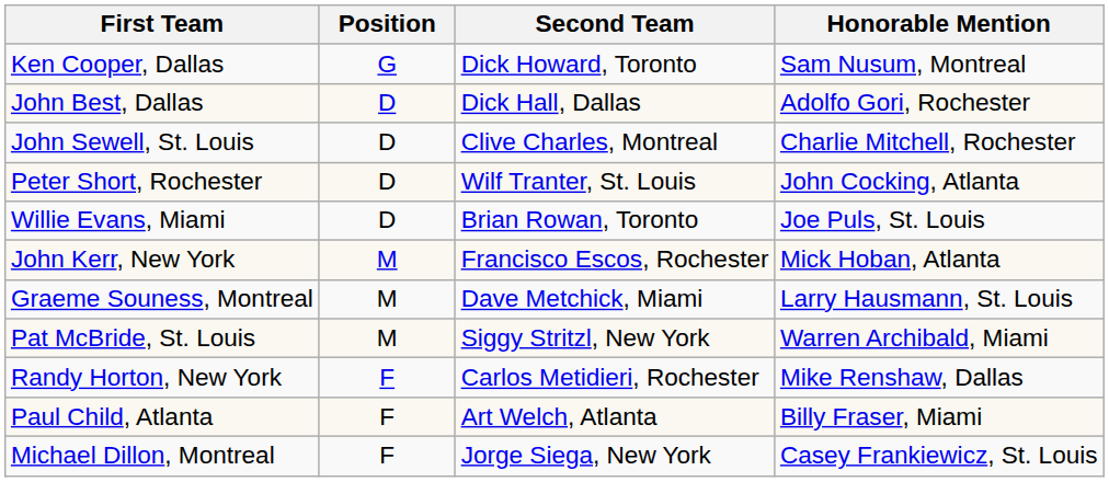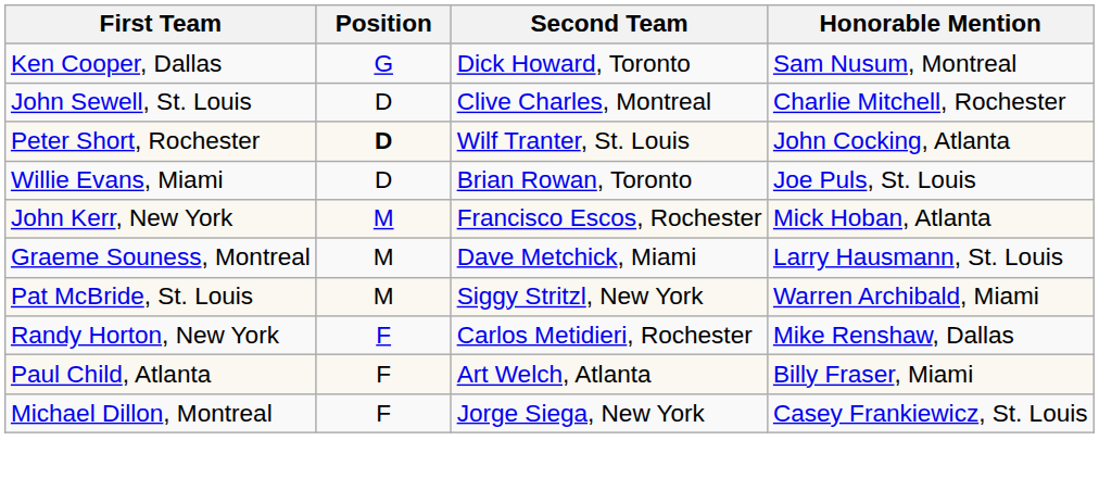- row: John Best, Dallas | D | Dick Hall, Dallas | Adolfo Gori, Rochester
Peter Short, Rochester | Position: normal -> bold
